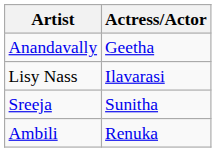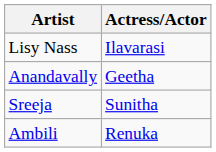rows swapped: Anandavally <-> Lisy Nass
